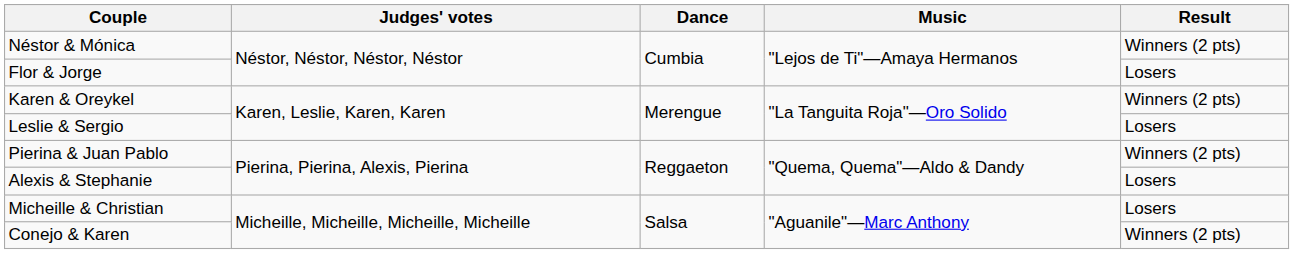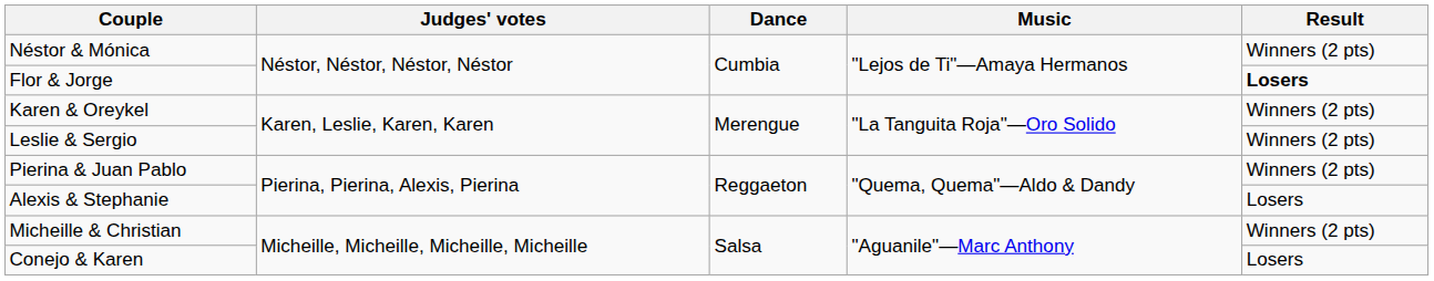Flor & Jorge | Result: normal -> bold
Leslie & Sergio | Result: Losers -> Winners (2 pts)
Micheille & Christian | Result: Losers -> Winners (2 pts)
Conejo & Karen | Result: Winners (2 pts) -> Losers
